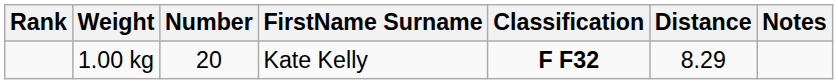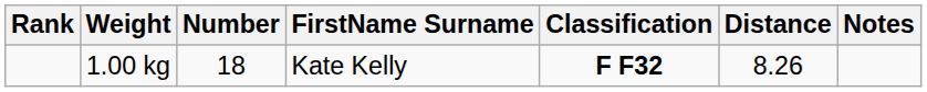1.00 kg | Number: 20 -> 18
1.00 kg | Distance: 8.29 -> 8.26
